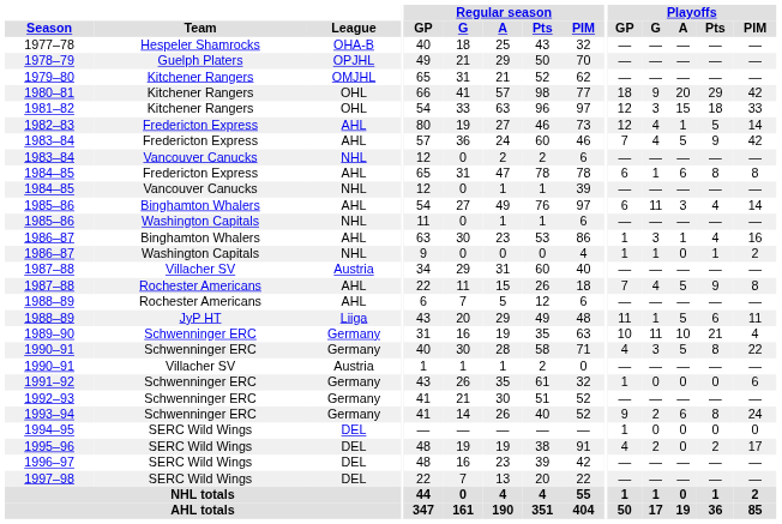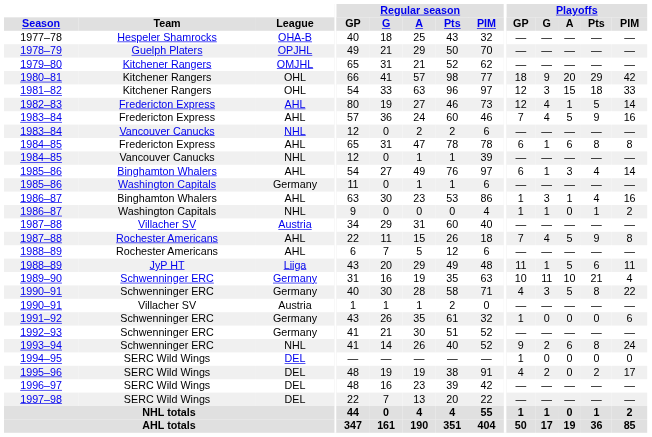1983–84 / Fredericton Express | Playoffs / PIM: 42 -> 16
1985–86 / Binghamton Whalers | Playoffs / G: 11 -> 1
1985–86 / Washington Capitals | League: NHL -> Germany
1993–94 | League: Germany -> NHL
